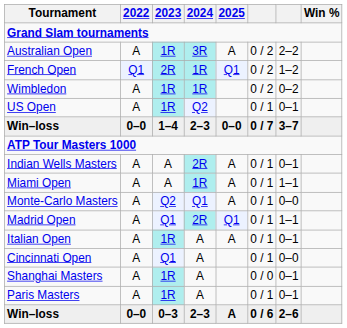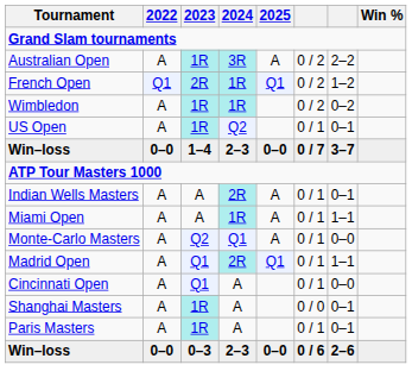- row: Italian Open | A | 1R | A | A | 0 / 1 | 0–1
Win–loss / 0–3 | 2025: A -> 0–0
